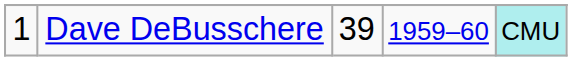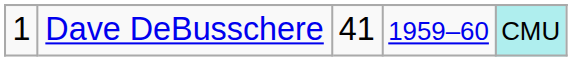Dave DeBusschere | column 3: 39 -> 41
